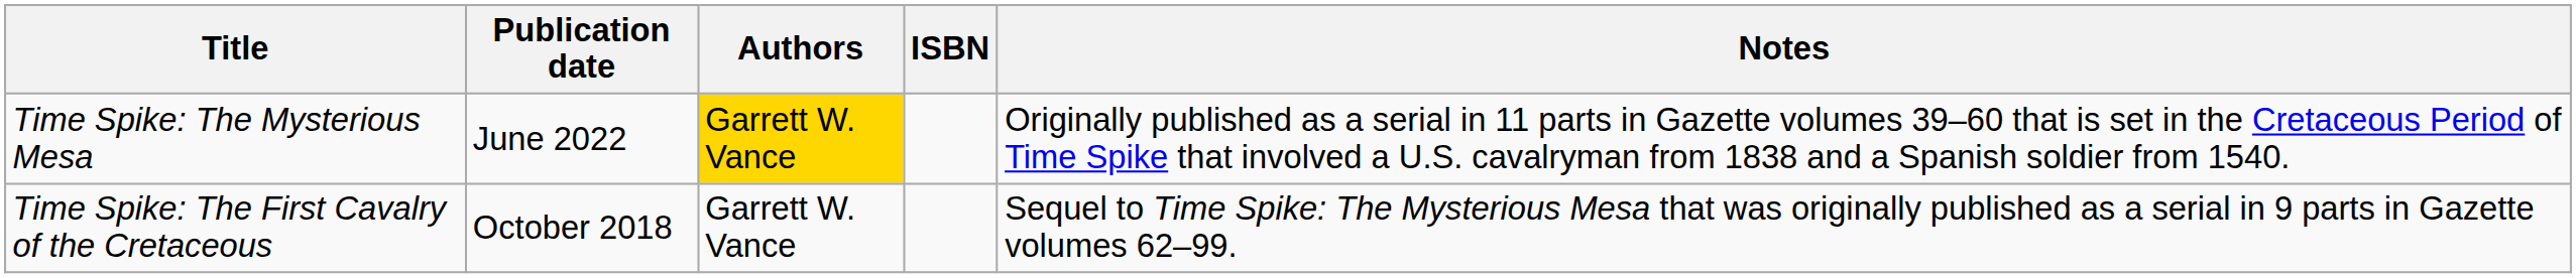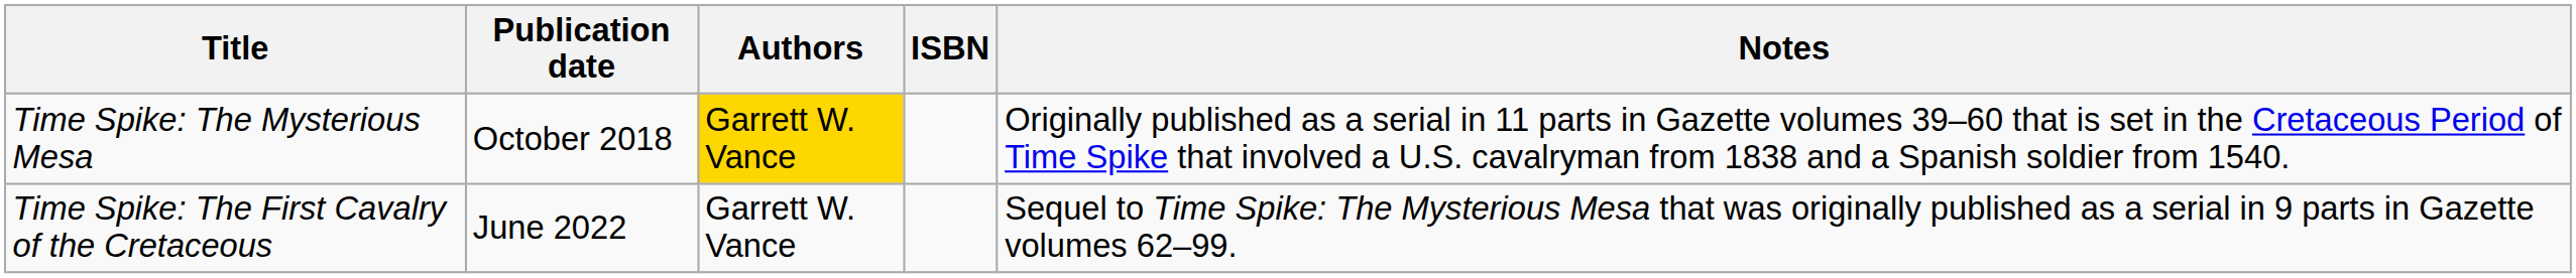Time Spike: The Mysterious Mesa | Publication date: June 2022 -> October 2018
Time Spike: The First Cavalry of the Cretaceous | Publication date: October 2018 -> June 2022
